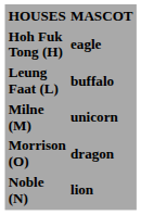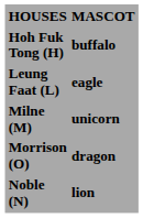Hoh Fuk Tong (H) | MASCOT: eagle -> buffalo
Leung Faat (L) | MASCOT: buffalo -> eagle
